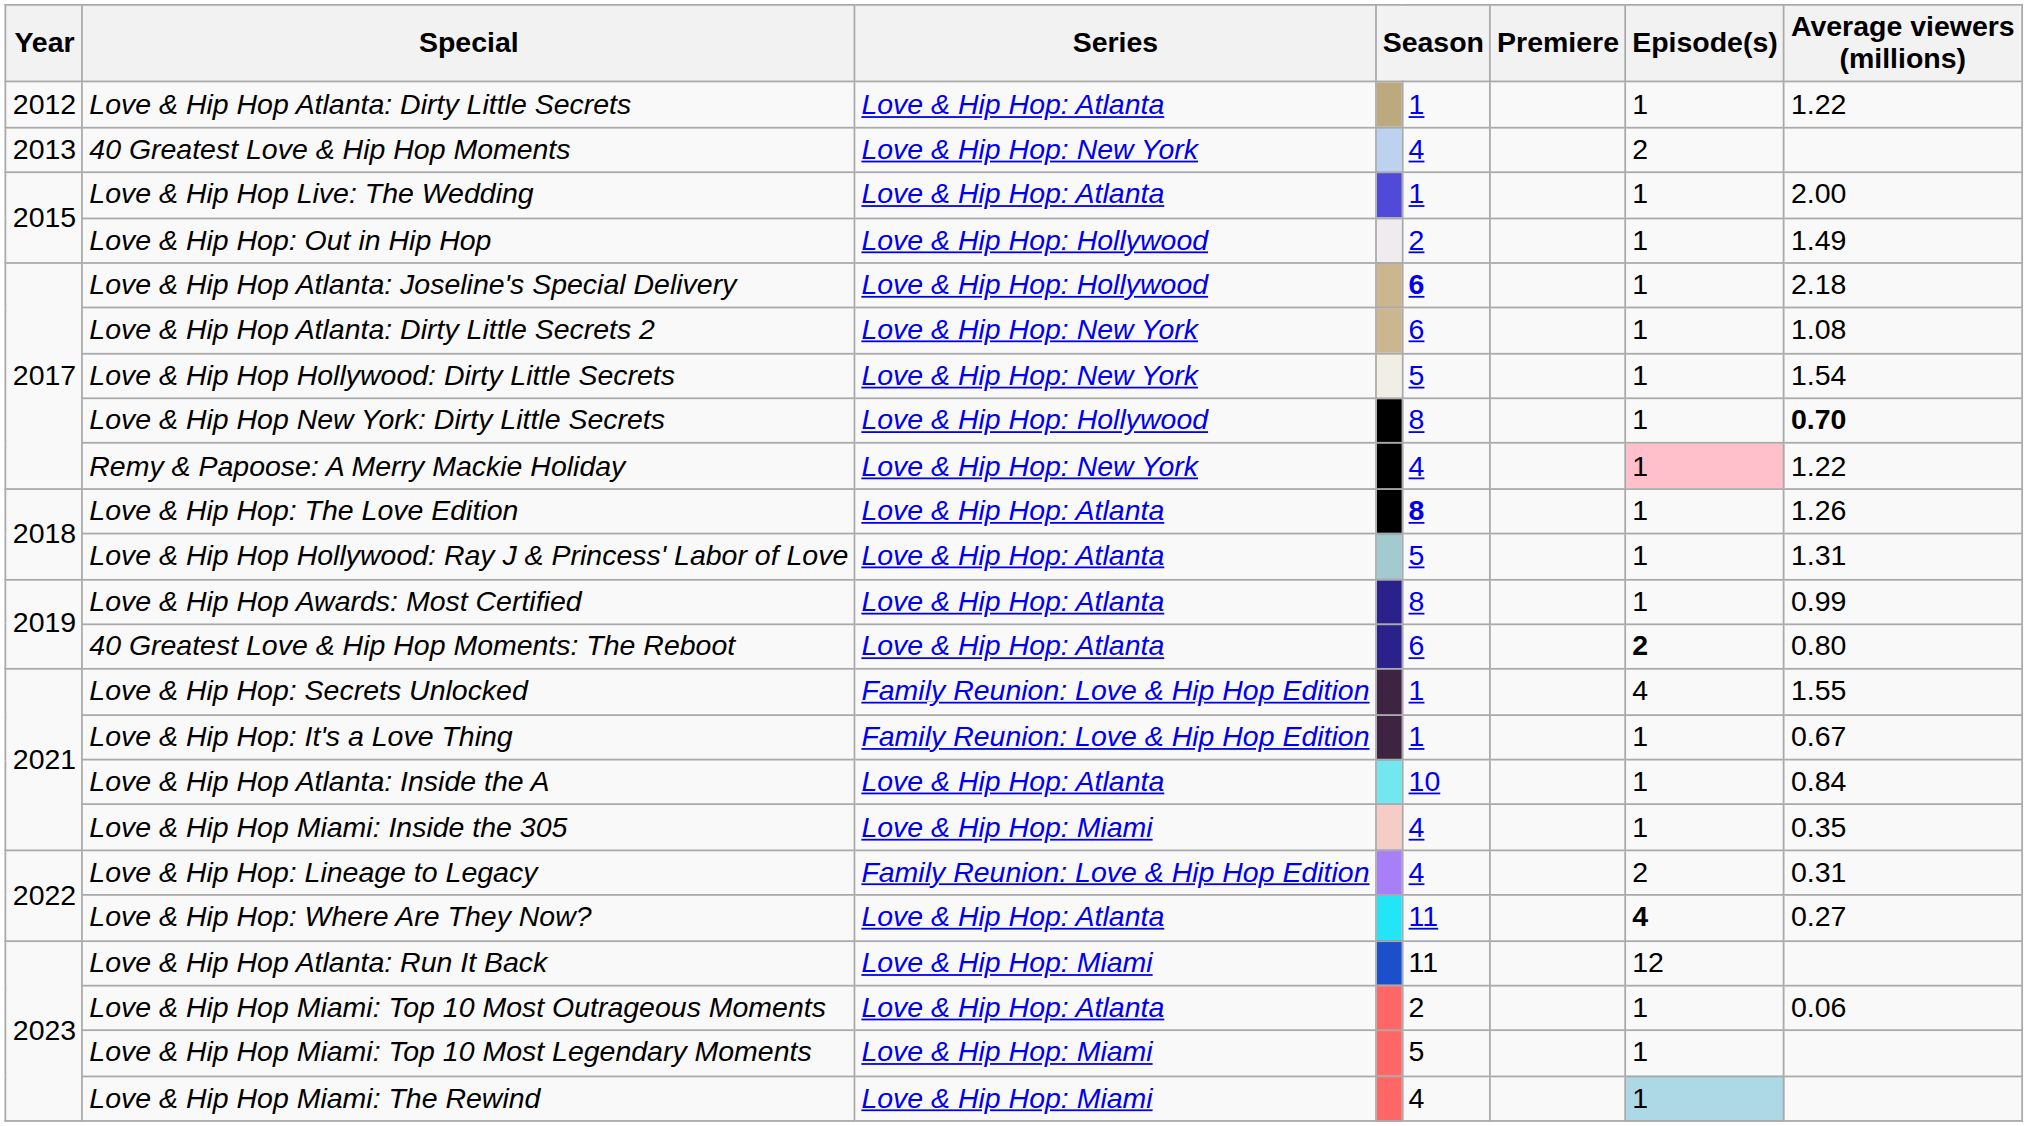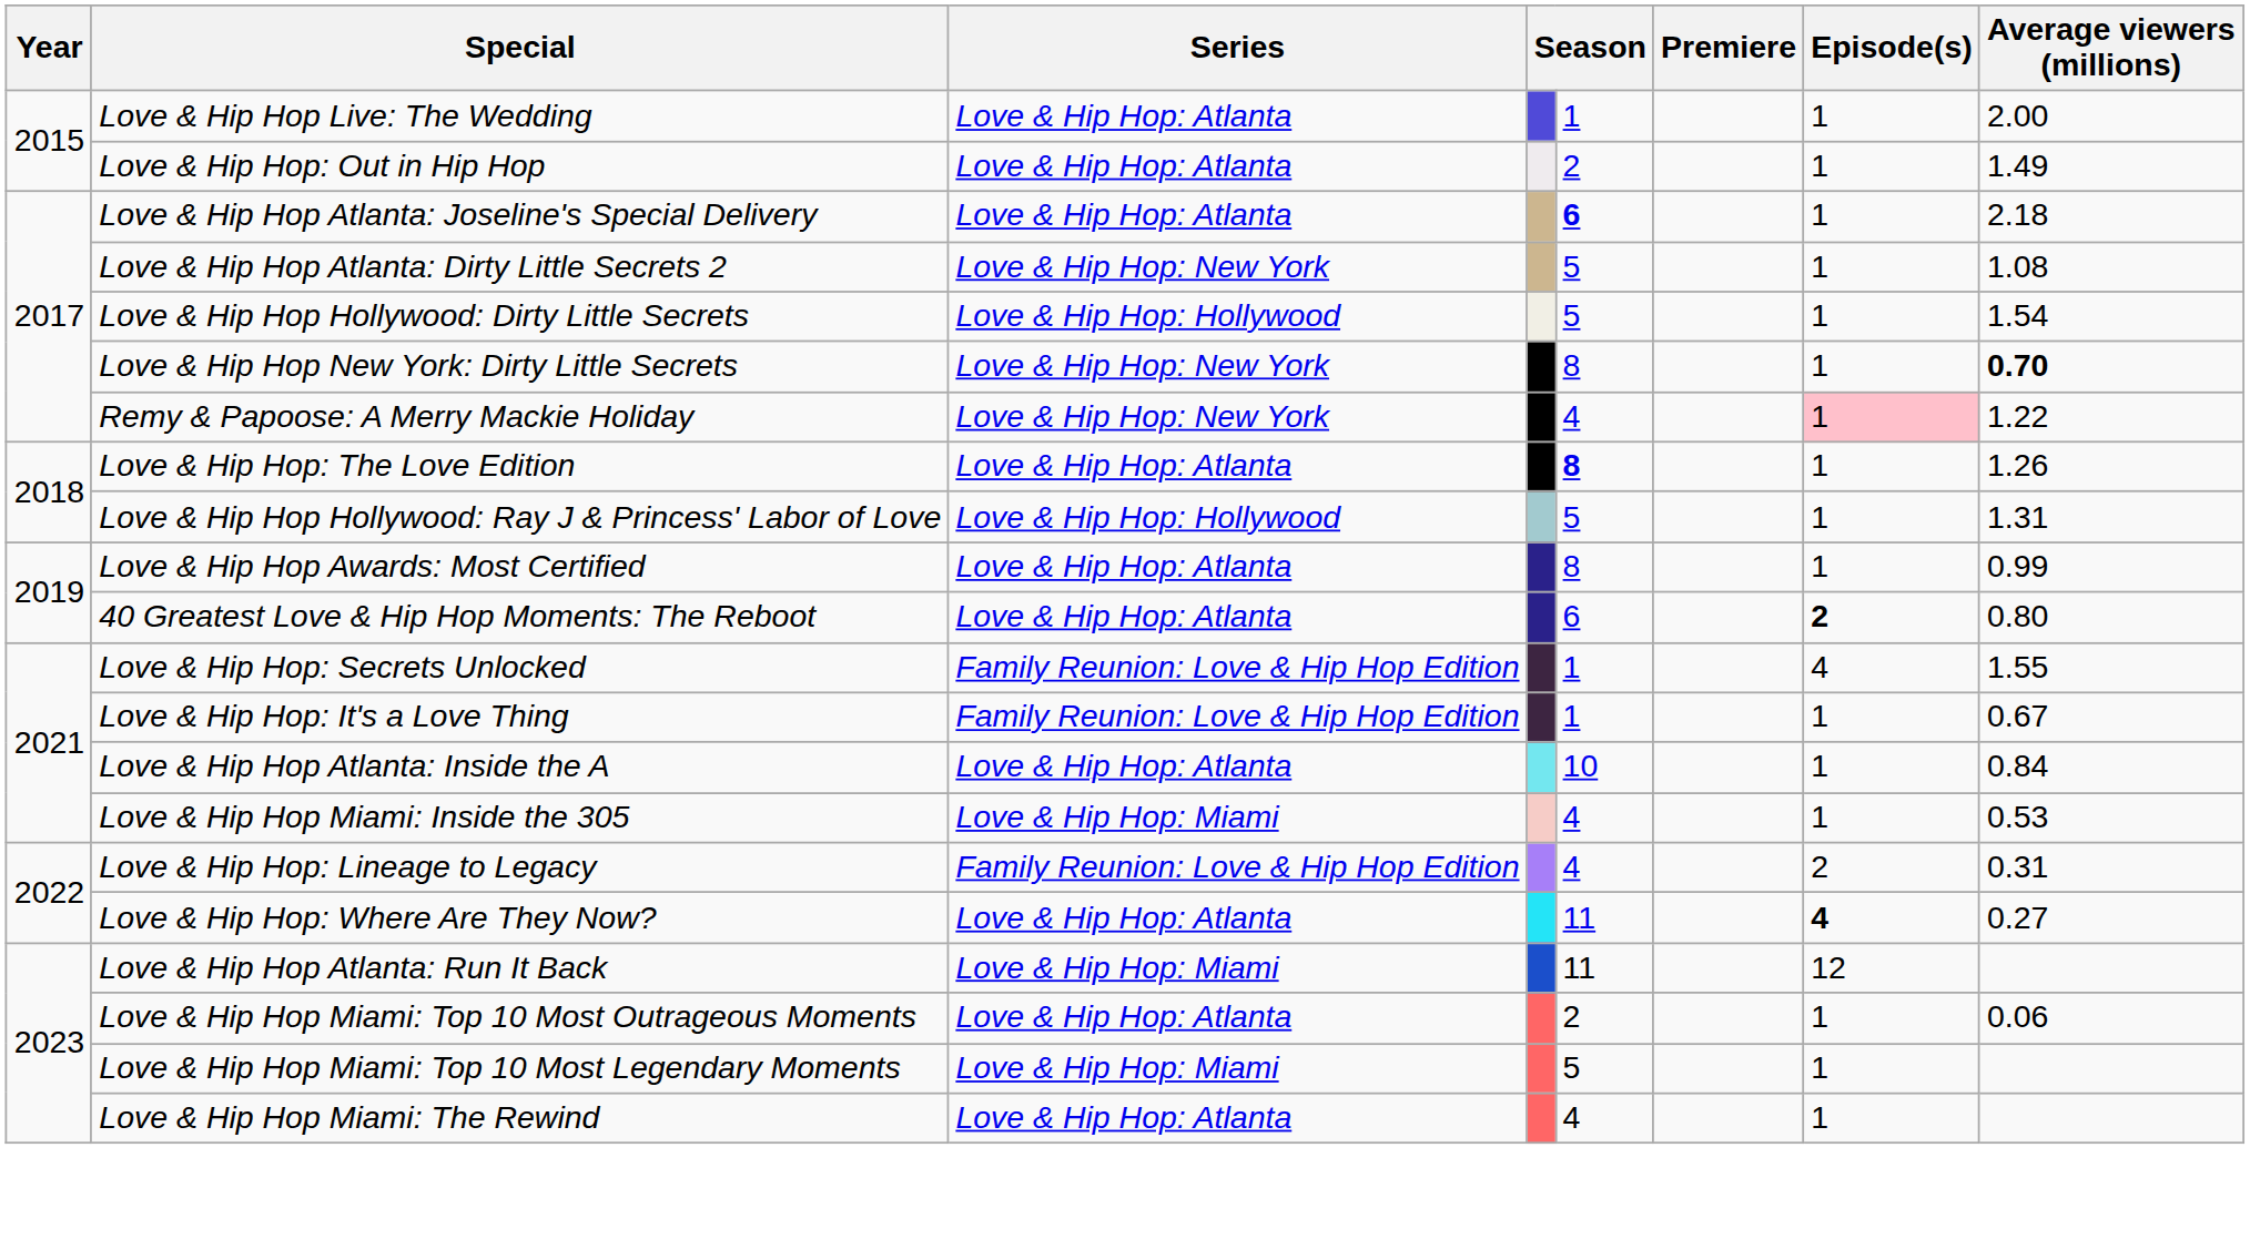- row: 2012 | Love & Hip Hop Atlanta: Dirty Little Secrets | Love & Hip Hop: Atlanta | 1 | 1 | 1.22
- row: 2013 | 40 Greatest Love & Hip Hop Moments | Love & Hip Hop: New York | 4 | 2
Love & Hip Hop: Out in Hip Hop | Series: Love & Hip Hop: Hollywood -> Love & Hip Hop: Atlanta
Love & Hip Hop Atlanta: Joseline's Special Delivery | Series: Love & Hip Hop: Hollywood -> Love & Hip Hop: Atlanta
Love & Hip Hop Atlanta: Dirty Little Secrets 2 | column 5: 6 -> 5
Love & Hip Hop Hollywood: Dirty Little Secrets | Series: Love & Hip Hop: New York -> Love & Hip Hop: Hollywood
Love & Hip Hop New York: Dirty Little Secrets | Series: Love & Hip Hop: Hollywood -> Love & Hip Hop: New York
Love & Hip Hop Hollywood: Ray J & Princess' Labor of Love | Series: Love & Hip Hop: Atlanta -> Love & Hip Hop: Hollywood
Love & Hip Hop Miami: Inside the 305 | Average viewers (millions): 0.35 -> 0.53
Love & Hip Hop Miami: The Rewind | Series: Love & Hip Hop: Miami -> Love & Hip Hop: Atlanta
Love & Hip Hop Miami: The Rewind | Episode(s): lightblue background -> no background
